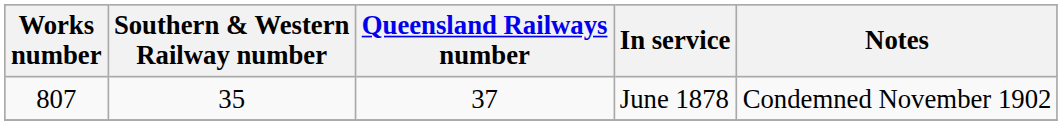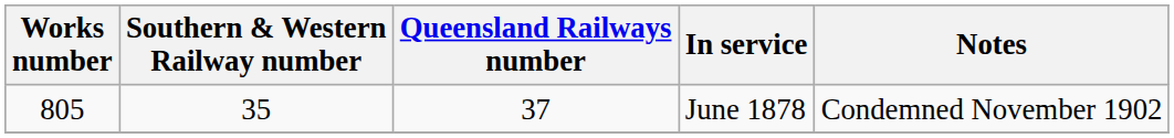June 1878 | Works number: 807 -> 805
